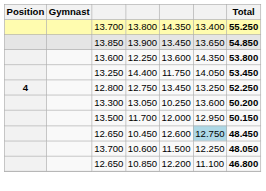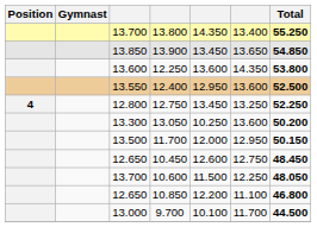- row: 13.250 | 14.400 | 11.750 | 14.050 | 53.450
+ row: 13.550 | 12.400 | 12.950 | 13.600 | 52.500
10.450 | column 6: lightblue background -> no background
+ row: 13.000 | 9.700 | 10.100 | 11.700 | 44.500
